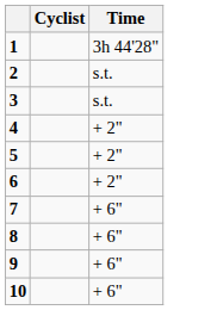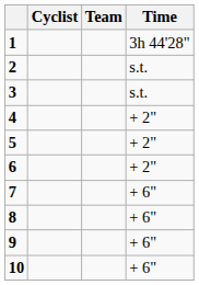+ column: Team
